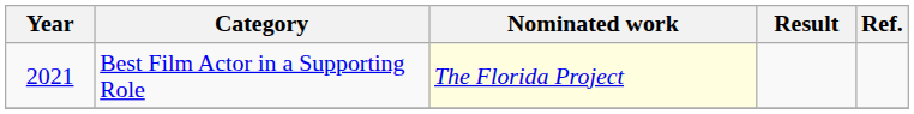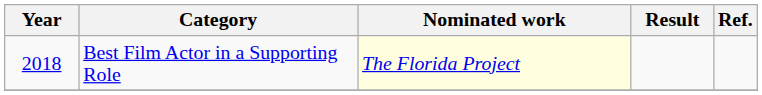Best Film Actor in a Supporting Role | Year: 2021 -> 2018
